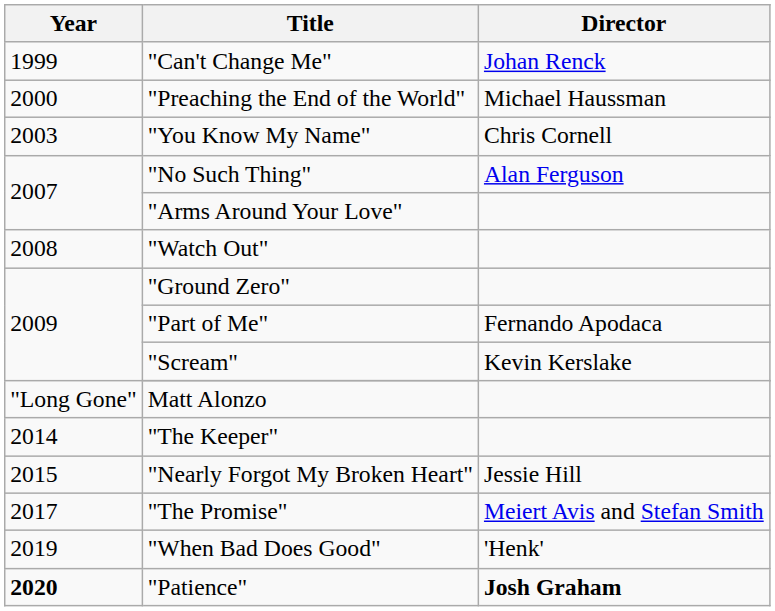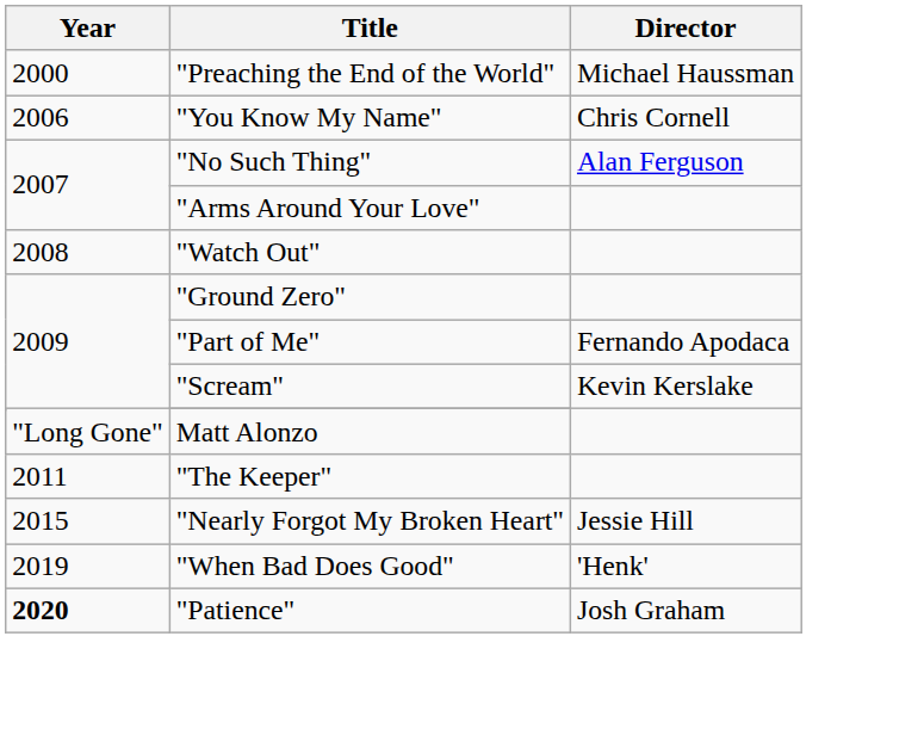- row: 1999 | "Can't Change Me" | Johan Renck
"You Know My Name" | Year: 2003 -> 2006
"The Keeper" | Year: 2014 -> 2011
- row: 2017 | "The Promise" | Meiert Avis and Stefan Smith
"Patience" | Director: bold -> normal
